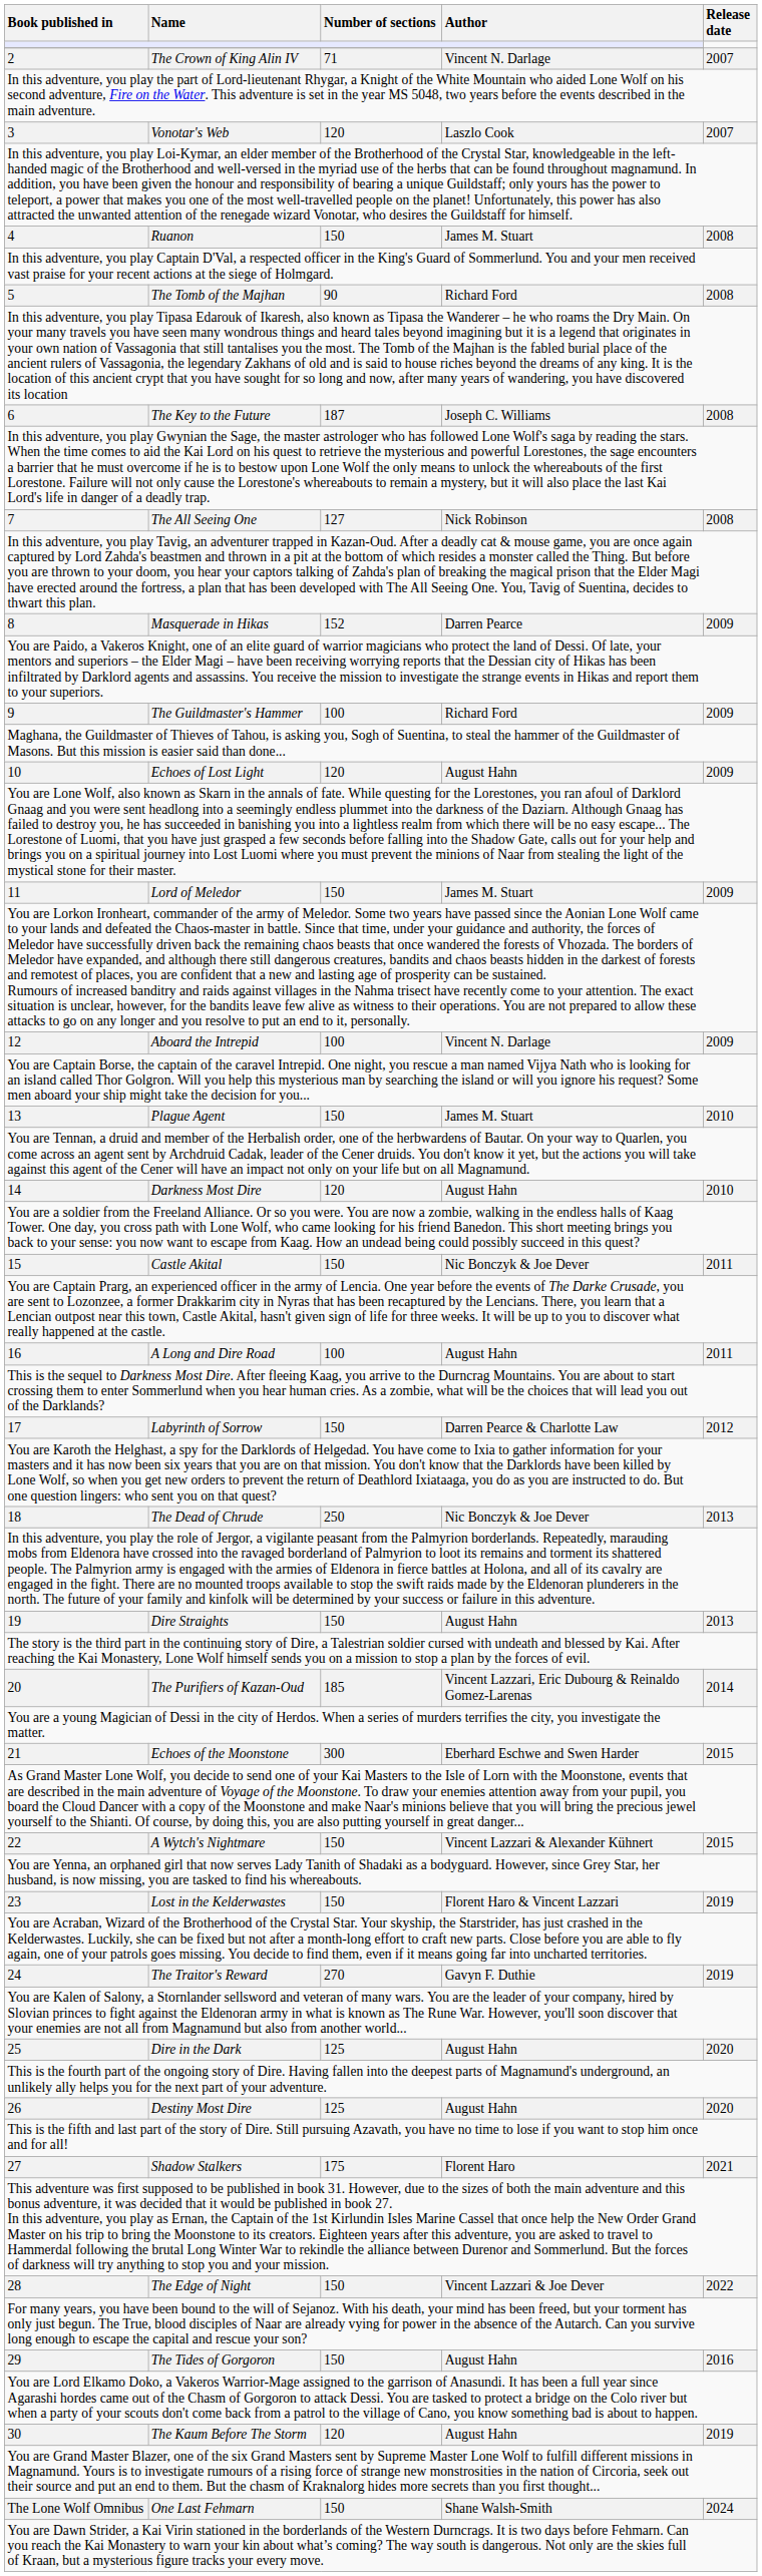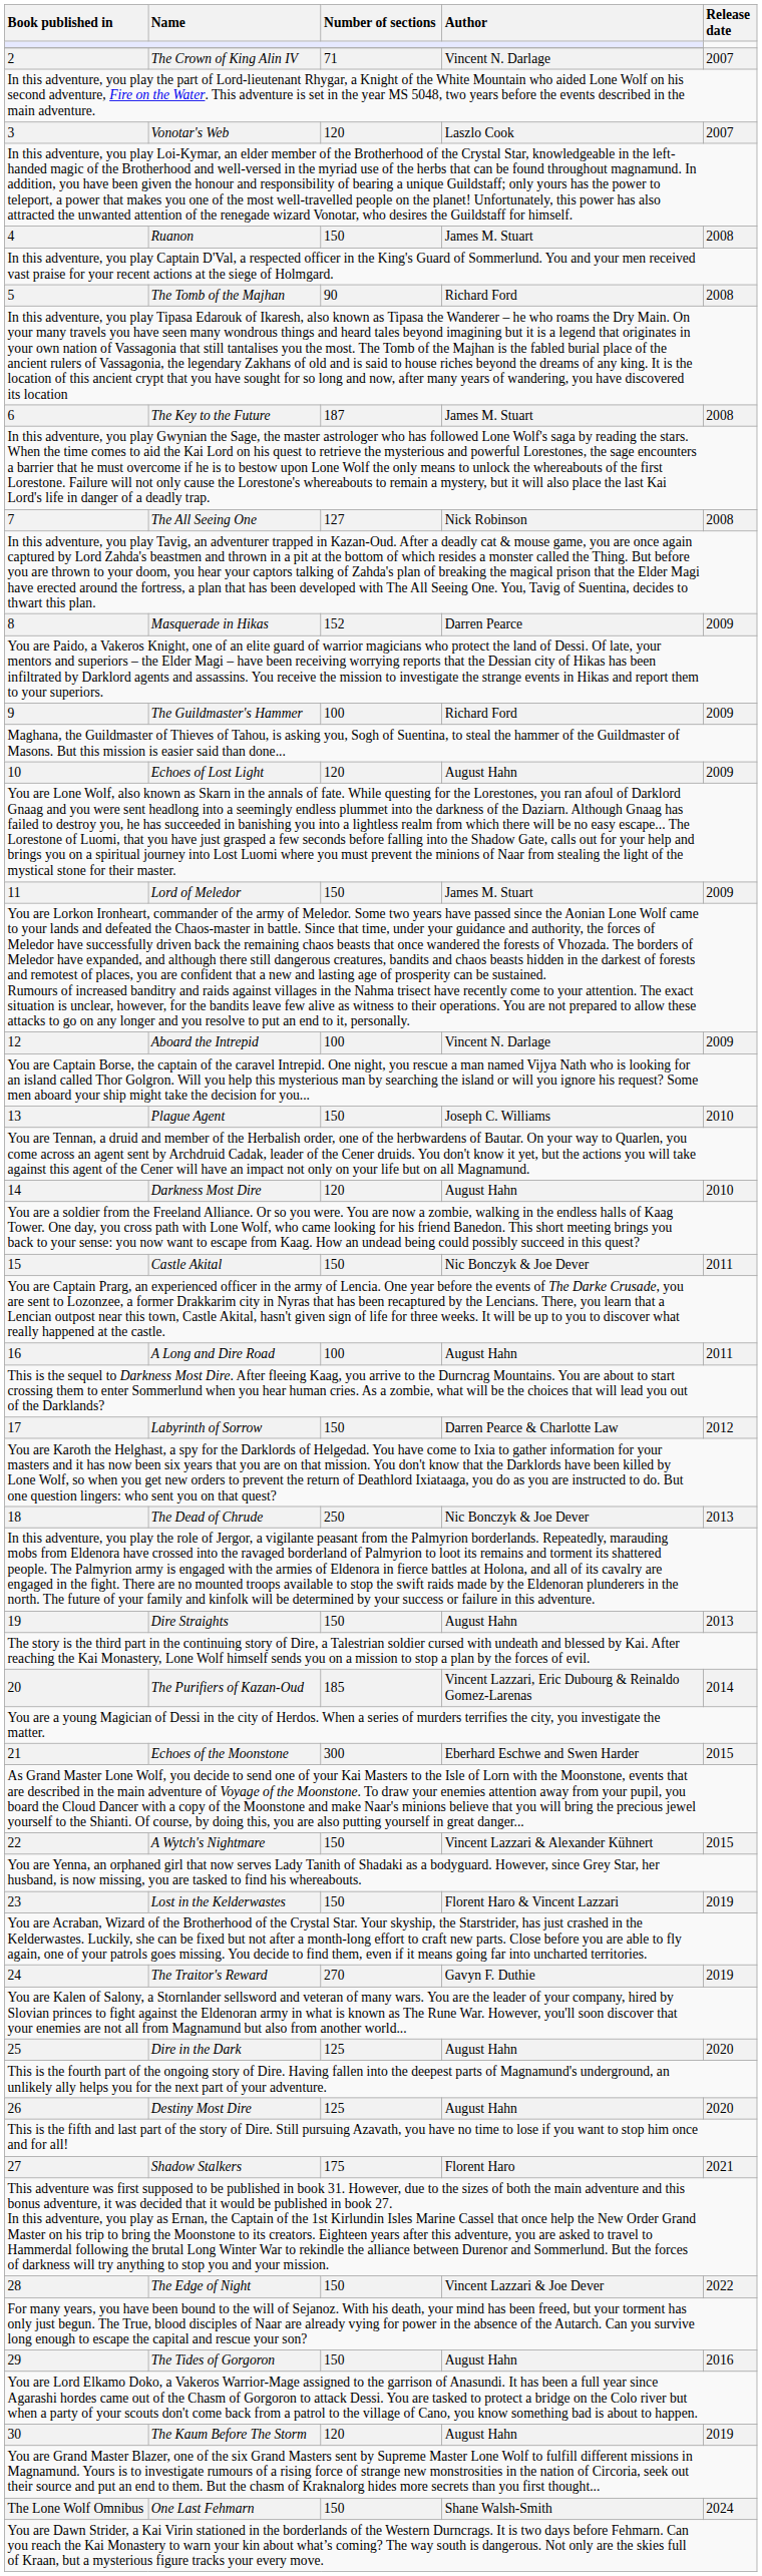6 | Author: Joseph C. Williams -> James M. Stuart
13 | Author: James M. Stuart -> Joseph C. Williams
